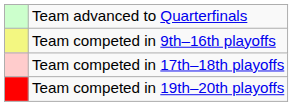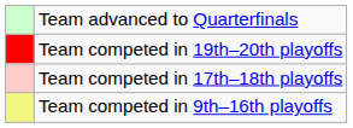rows swapped: Team competed in 9th–16th playoffs <-> Team competed in 19th–20th playoffs
